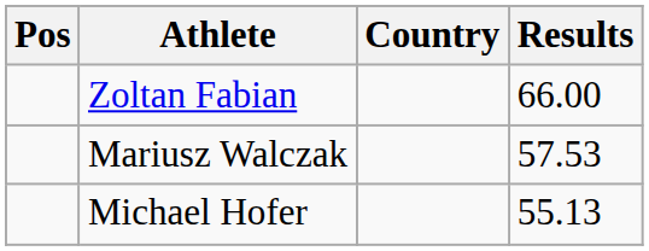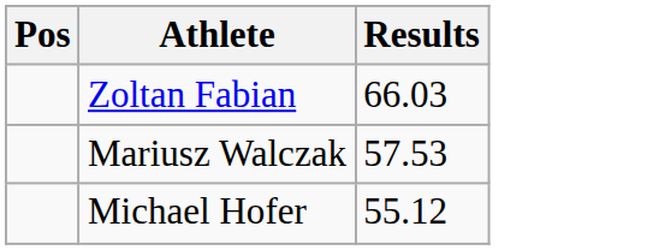- column: Country
Zoltan Fabian | Results: 66.00 -> 66.03
Michael Hofer | Results: 55.13 -> 55.12
